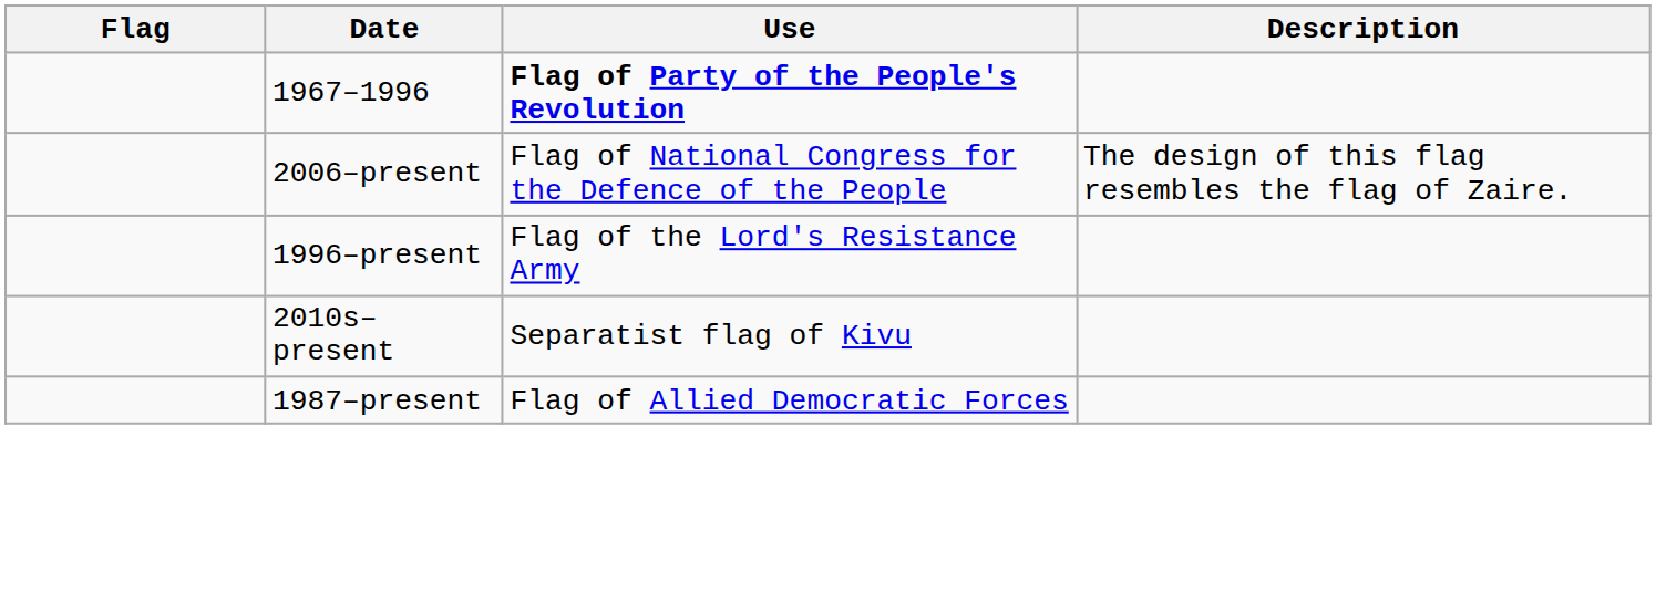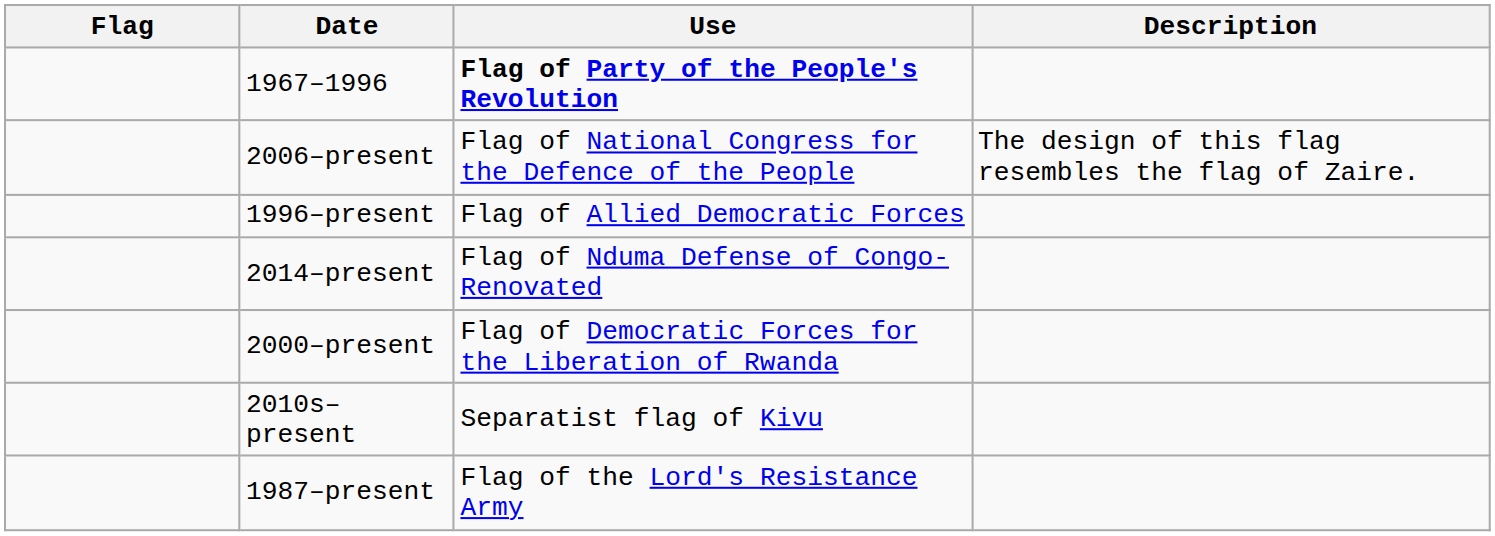1996–present | Use: Flag of the Lord's Resistance Army -> Flag of Allied Democratic Forces
+ row: 2014–present | Flag of Nduma Defense of Congo-Renovated
+ row: 2000–present | Flag of Democratic Forces for the Liberation of Rwanda
1987–present | Use: Flag of Allied Democratic Forces -> Flag of the Lord's Resistance Army
